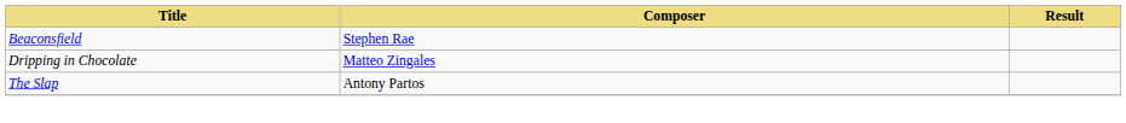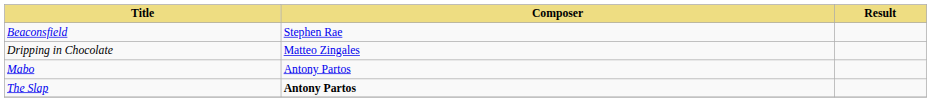+ row: Mabo | Antony Partos
The Slap | Composer: normal -> bold
